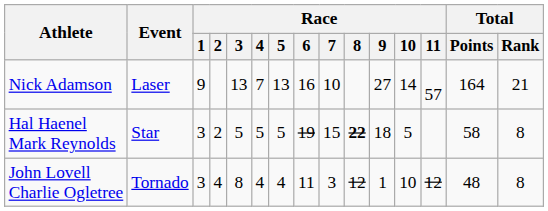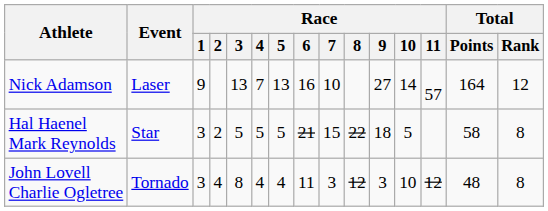Nick Adamson | Total / Rank: 21 -> 12
Hal Haenel Mark Reynolds | Race / 6: 19 -> 21
Hal Haenel Mark Reynolds | Race / 8: bold -> normal
John Lovell Charlie Ogletree | Race / 9: 1 -> 3
